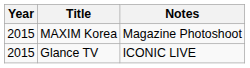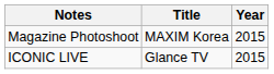columns swapped: Year <-> Notes
